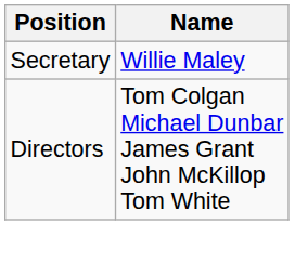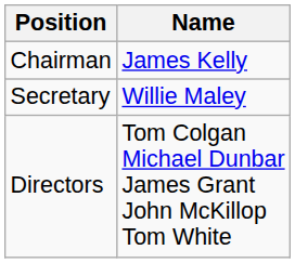+ row: Chairman | James Kelly
